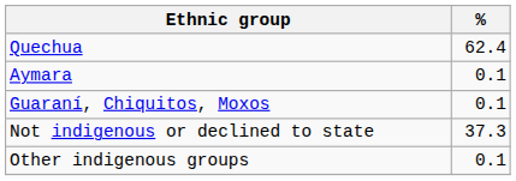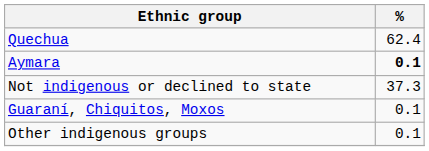Aymara | %: normal -> bold
rows swapped: Guaraní, Chiquitos, Moxos <-> Not indigenous or declined to state
